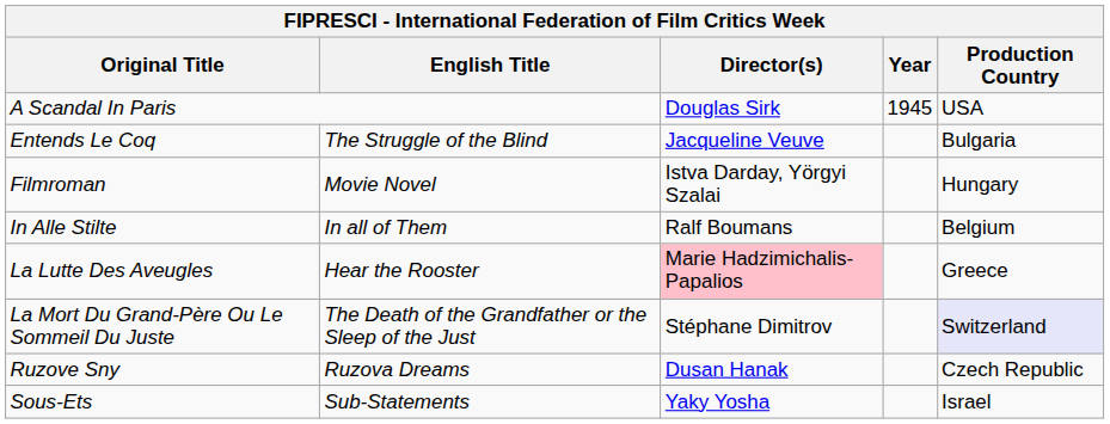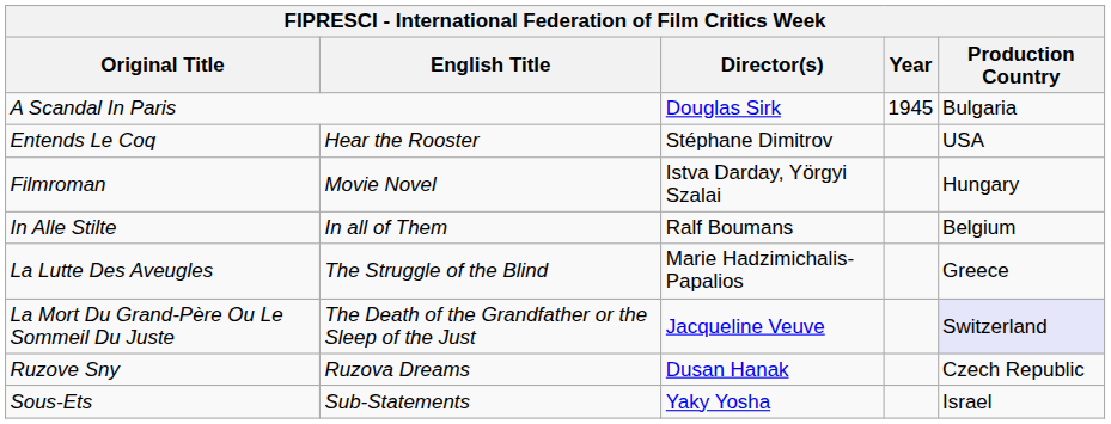A Scandal In Paris | Production Country: USA -> Bulgaria
Entends Le Coq | English Title: The Struggle of the Blind -> Hear the Rooster
Entends Le Coq | Director(s): Jacqueline Veuve -> Stéphane Dimitrov
Entends Le Coq | Production Country: Bulgaria -> USA
La Lutte Des Aveugles | English Title: Hear the Rooster -> The Struggle of the Blind
La Lutte Des Aveugles | Director(s): pink background -> no background
La Mort Du Grand-Père Ou Le Sommeil Du Juste | Director(s): Stéphane Dimitrov -> Jacqueline Veuve
